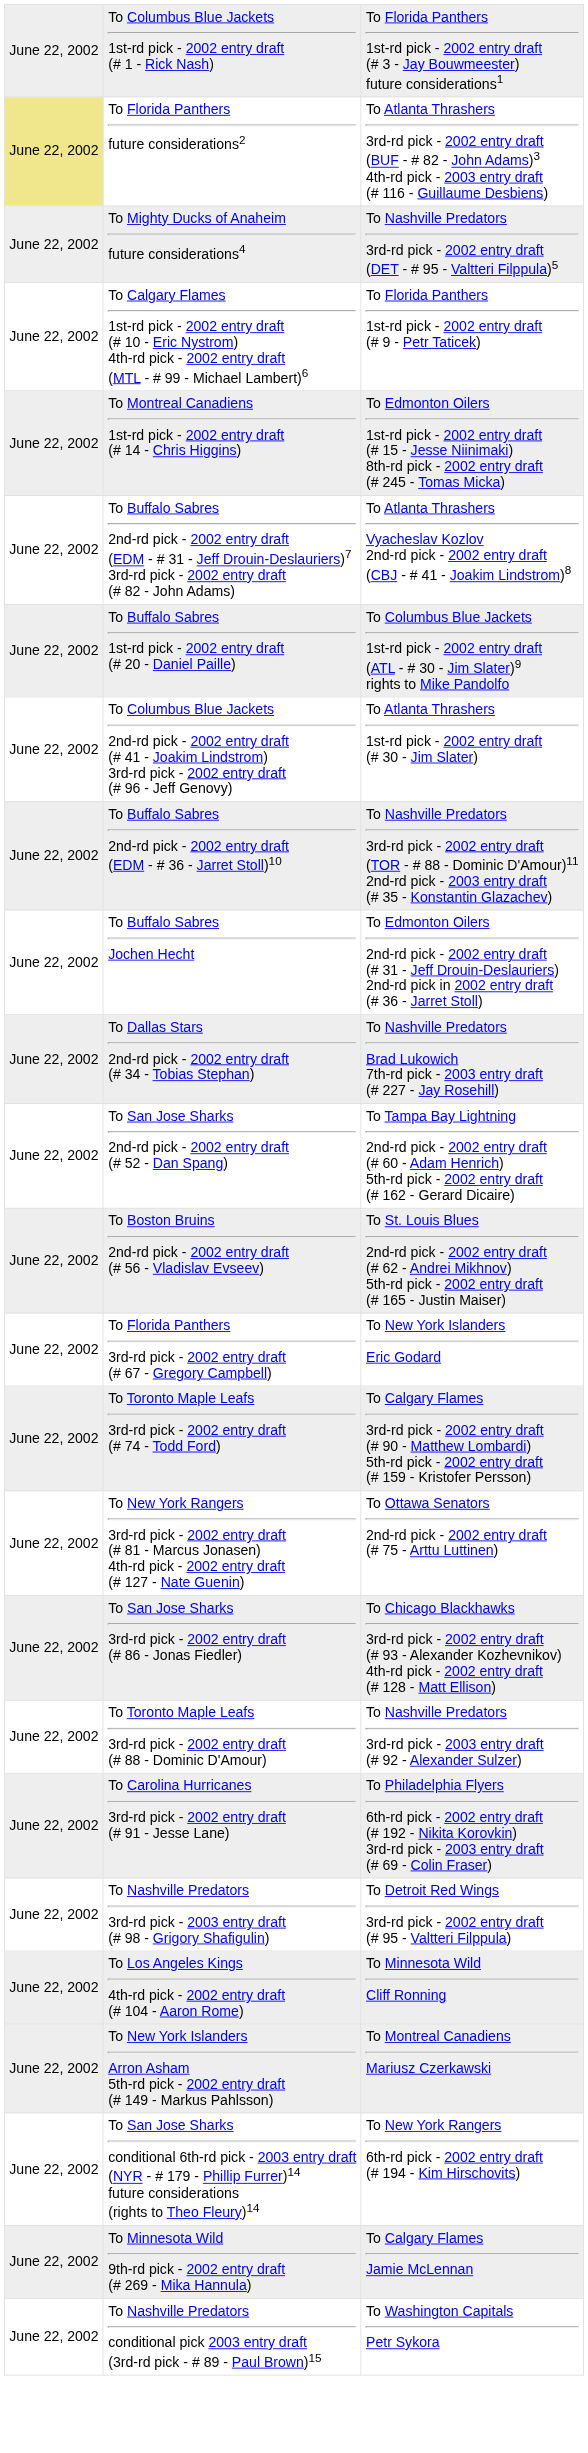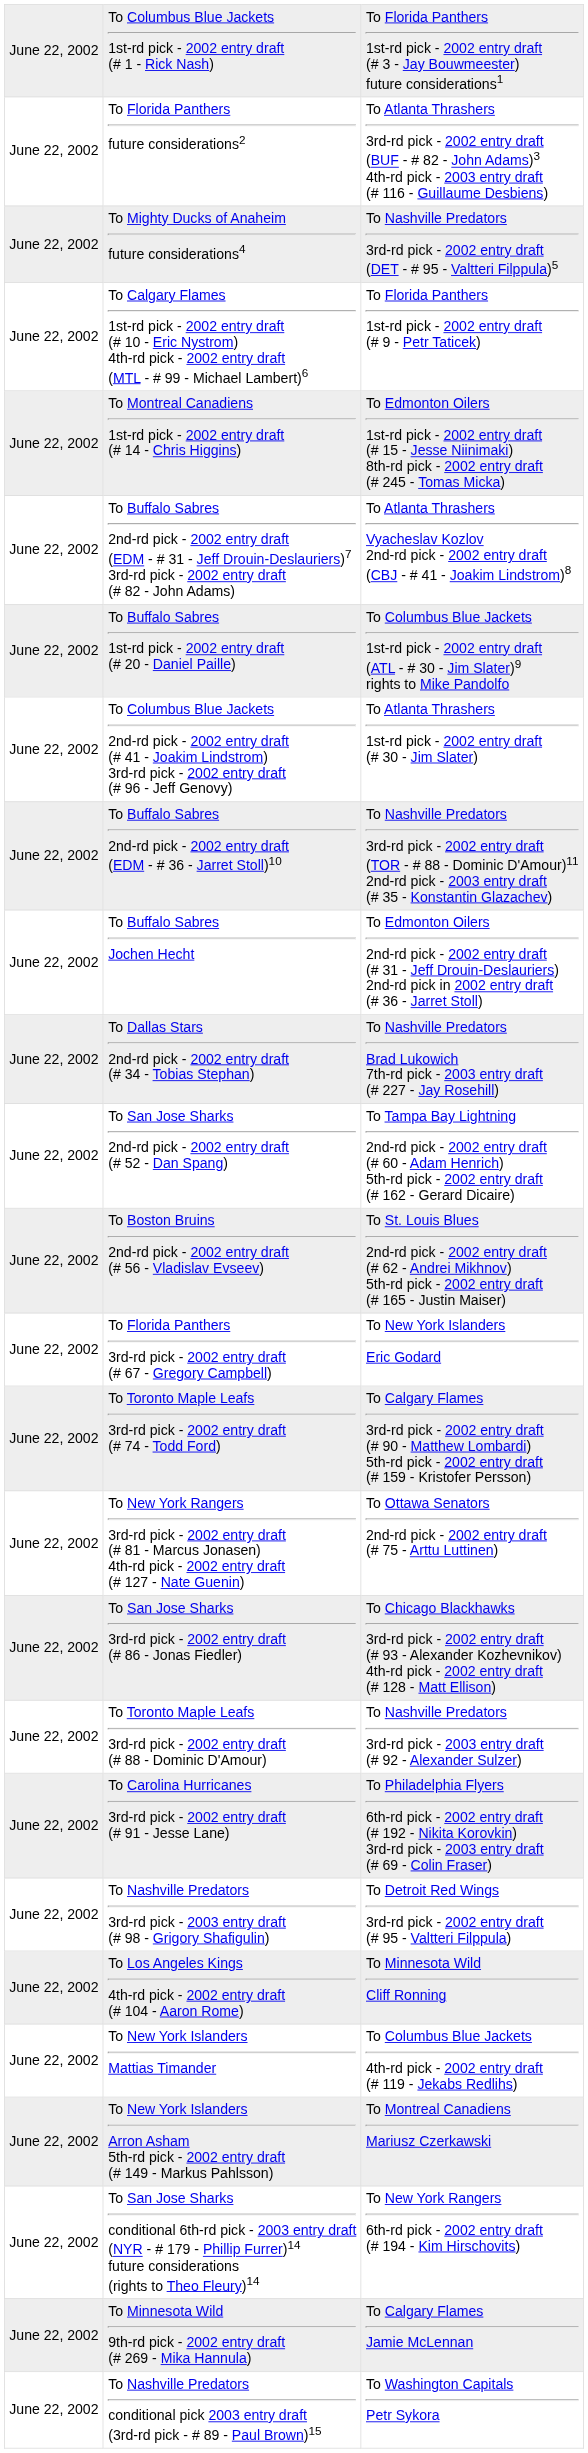To Florida Panthers future considerations2 | column 1: khaki background -> no background
+ row: June 22, 2002 | To New York Islanders Mattias Timander | To Columbus Blue Jackets 4th-rd pick - 2002 entry draft (# 119 - Jekabs Redlihs)
